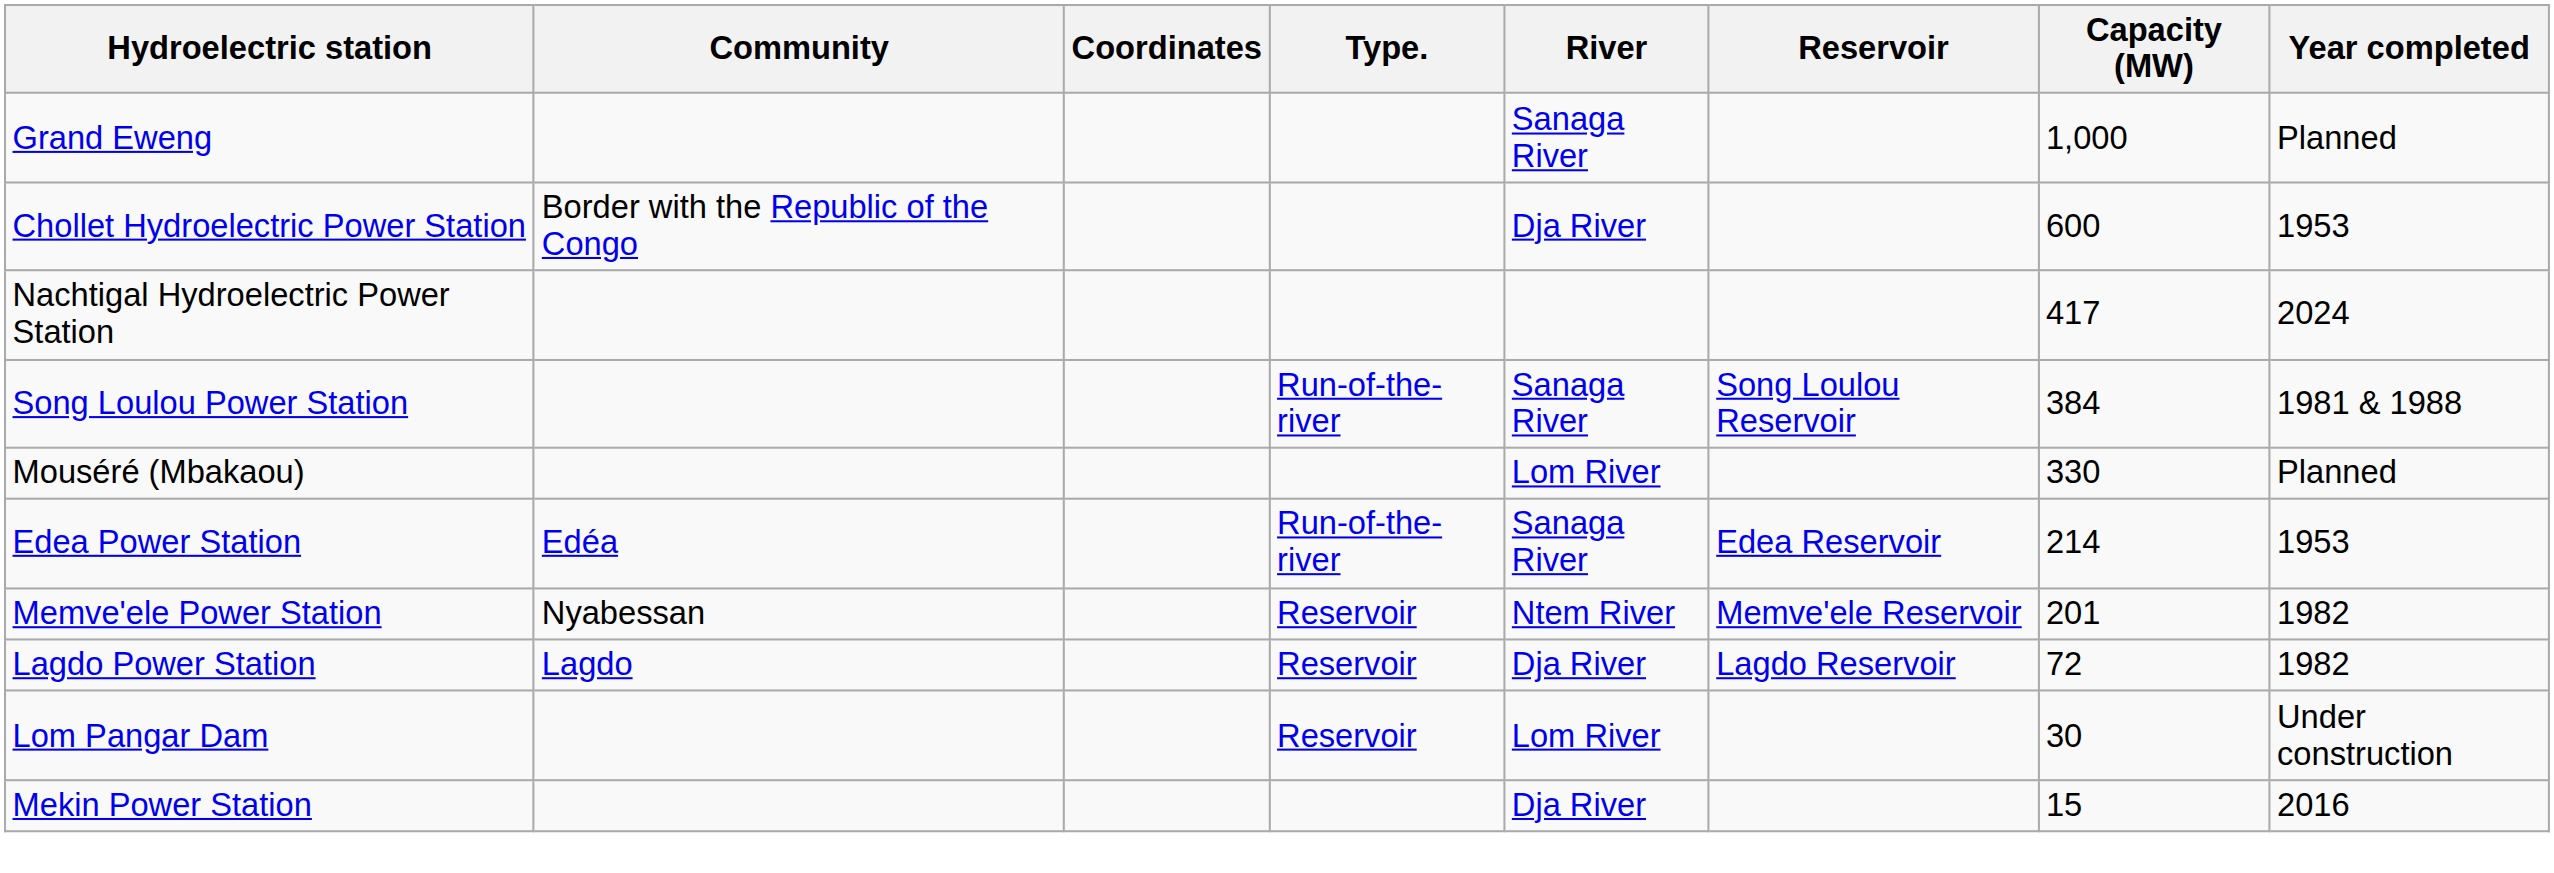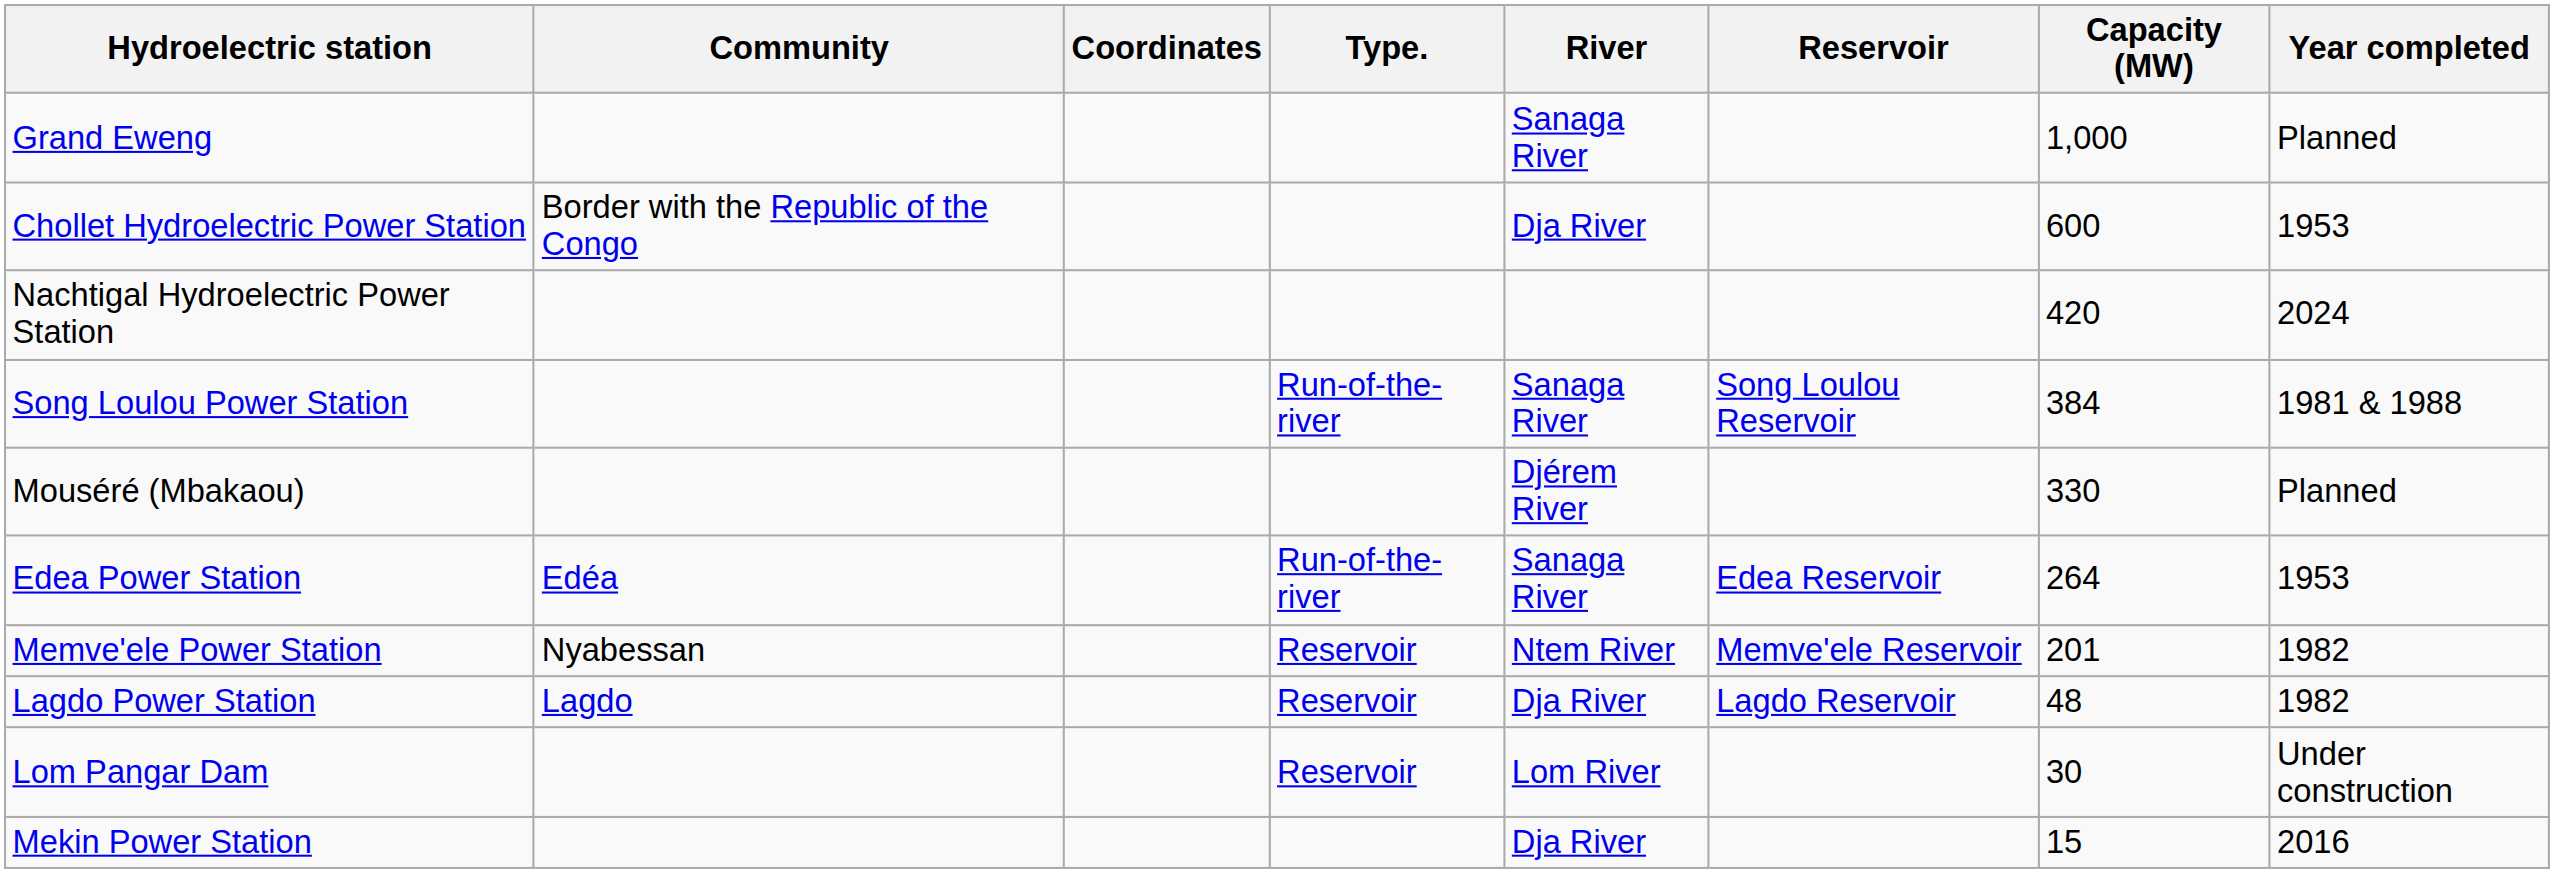Nachtigal Hydroelectric Power Station | Capacity (MW): 417 -> 420
Mouséré (Mbakaou) | River: Lom River -> Djérem River
Edea Power Station | Capacity (MW): 214 -> 264
Lagdo Power Station | Capacity (MW): 72 -> 48
